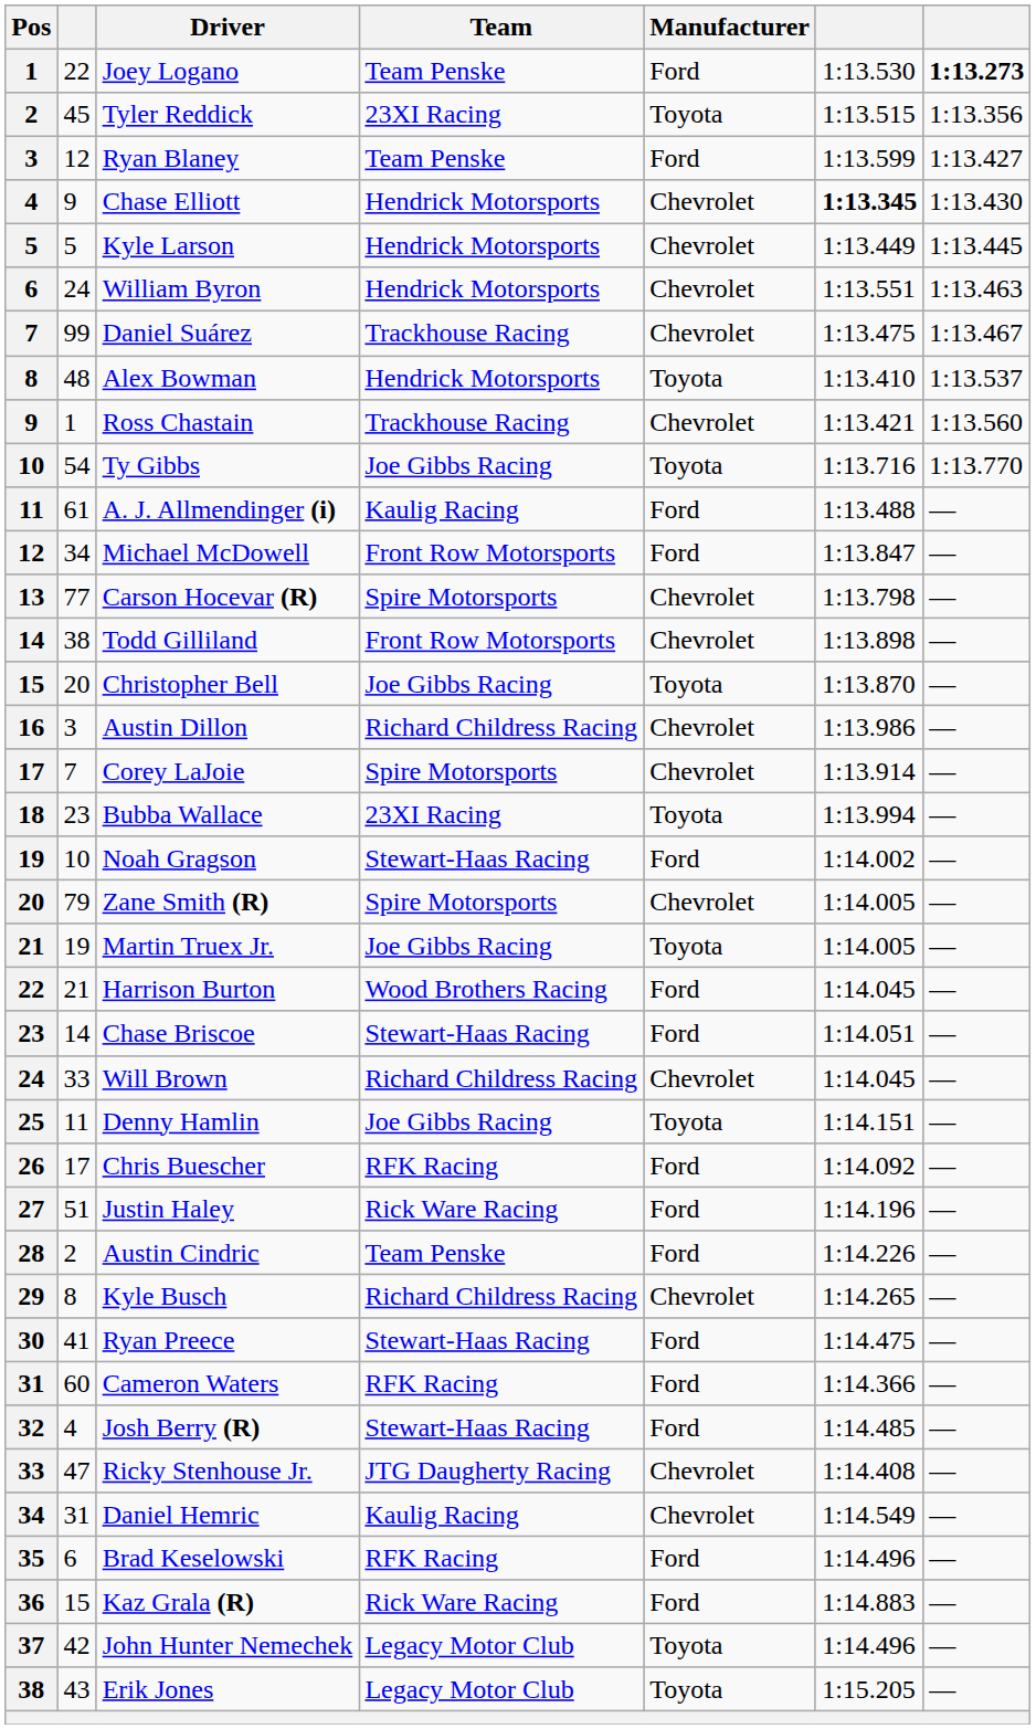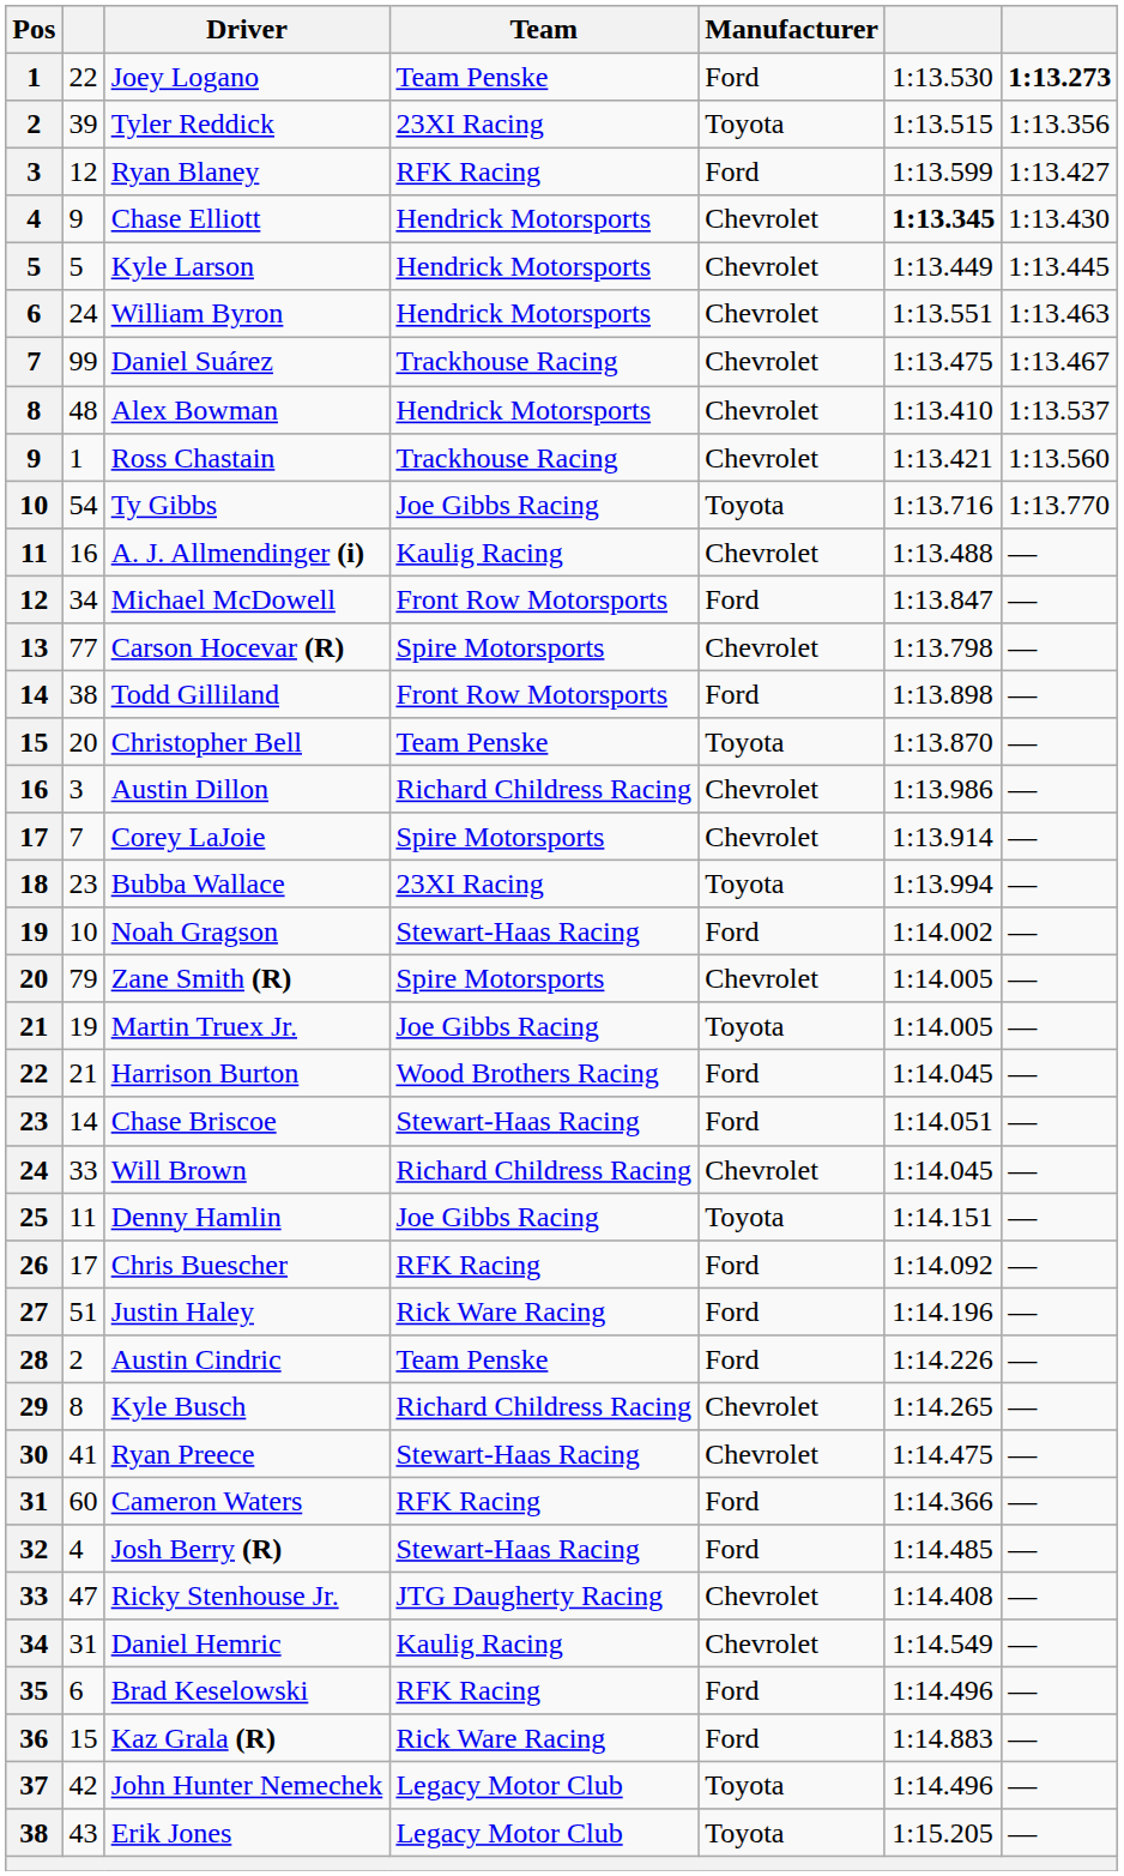Tyler Reddick | column 2: 45 -> 39
Ryan Blaney | Team: Team Penske -> RFK Racing
Alex Bowman | Manufacturer: Toyota -> Chevrolet
A. J. Allmendinger (i) | column 2: 61 -> 16
A. J. Allmendinger (i) | Manufacturer: Ford -> Chevrolet
Todd Gilliland | Manufacturer: Chevrolet -> Ford
Christopher Bell | Team: Joe Gibbs Racing -> Team Penske
Ryan Preece | Manufacturer: Ford -> Chevrolet
